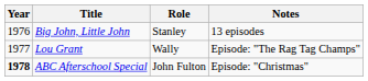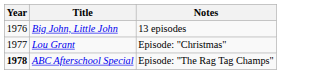- column: Role | Stanley | Wally | John Fulton
Lou Grant | Notes: Episode: "The Rag Tag Champs" -> Episode: "Christmas"
ABC Afterschool Special | Notes: Episode: "Christmas" -> Episode: "The Rag Tag Champs"
